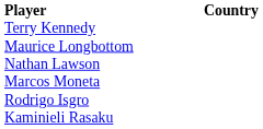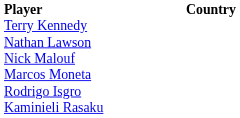- row: Maurice Longbottom
+ row: Nick Malouf
